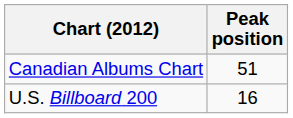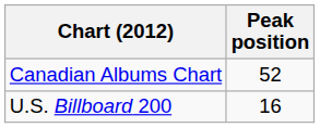Canadian Albums Chart | Peak position: 51 -> 52
